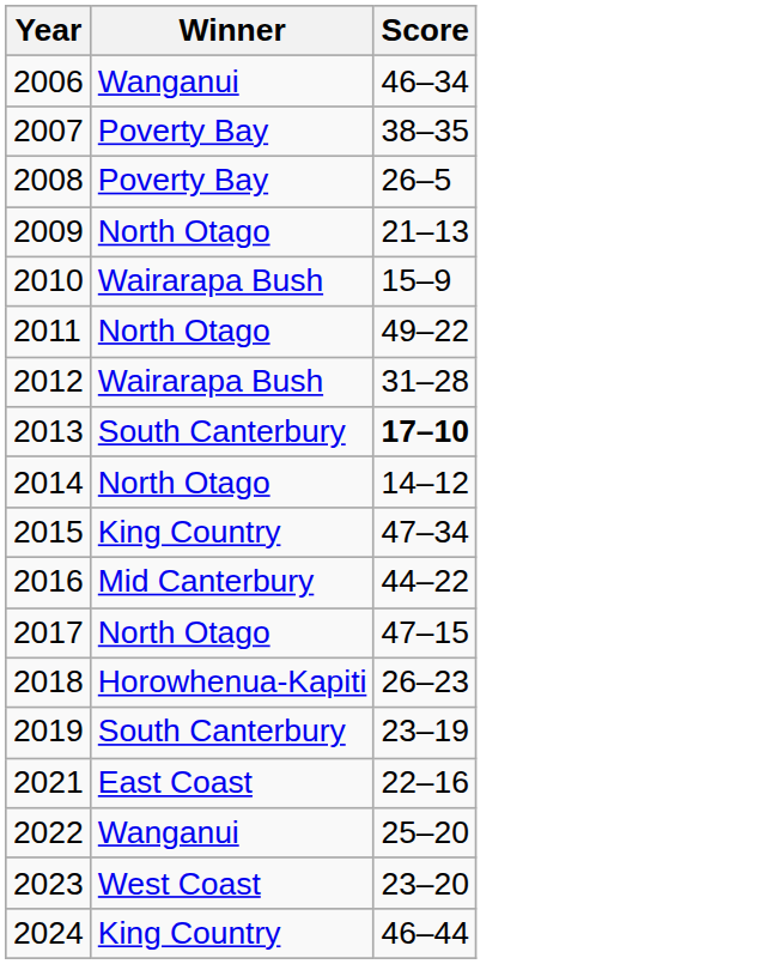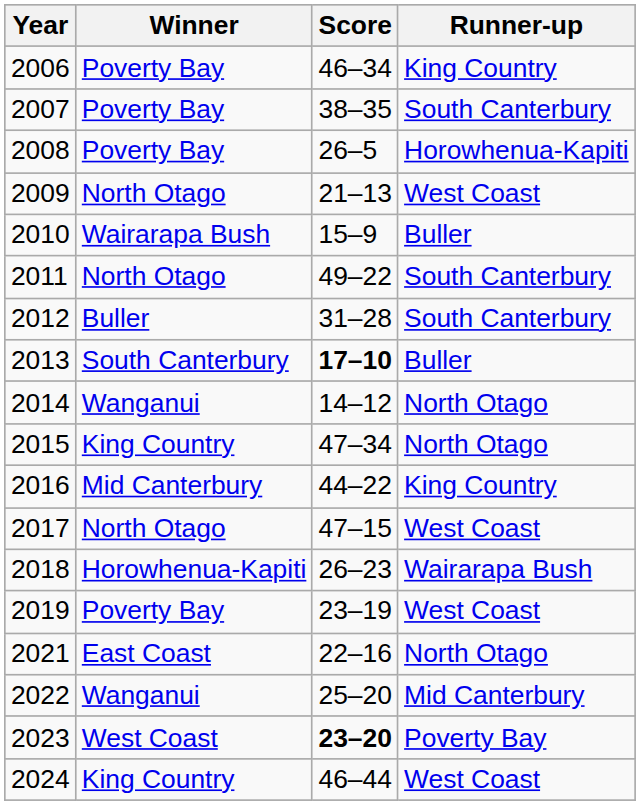+ column: Runner-up | King Country | South Canterbury | Horowhenua-Kapiti | West Coast | Buller | South Canterbury | South Canterbury | Buller | North Otago | North Otago | King Country | West Coast | Wairarapa Bush | West Coast | North Otago | Mid Canterbury | Poverty Bay | West Coast
2006 | Winner: Wanganui -> Poverty Bay
2012 | Winner: Wairarapa Bush -> Buller
2014 | Winner: North Otago -> Wanganui
2019 | Winner: South Canterbury -> Poverty Bay
2023 | Score: normal -> bold
